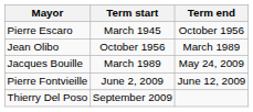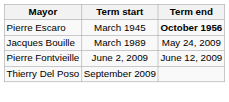Pierre Escaro | Term end: normal -> bold
- row: Jean Olibo | October 1956 | March 1989
